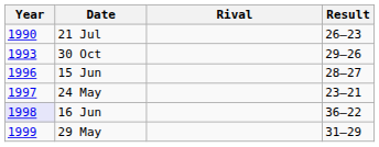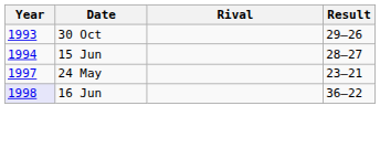- row: 1990 | 21 Jul | 26–23
15 Jun | Year: 1996 -> 1994
- row: 1999 | 29 May | 31–29
